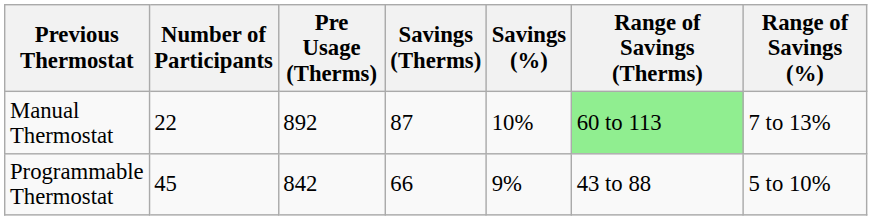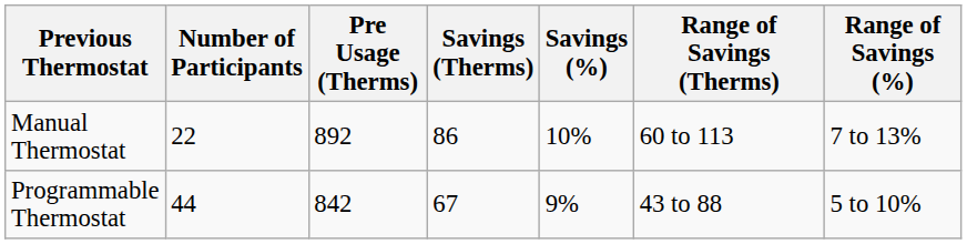Manual Thermostat | Savings (Therms): 87 -> 86
Manual Thermostat | Range of Savings (Therms): lightgreen background -> no background
Programmable Thermostat | Number of Participants: 45 -> 44
Programmable Thermostat | Savings (Therms): 66 -> 67
